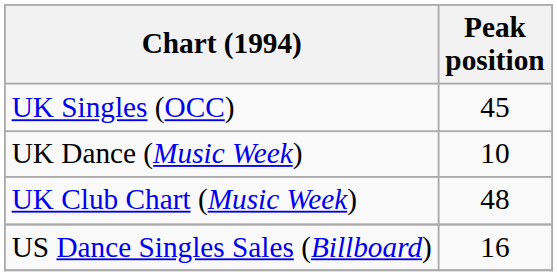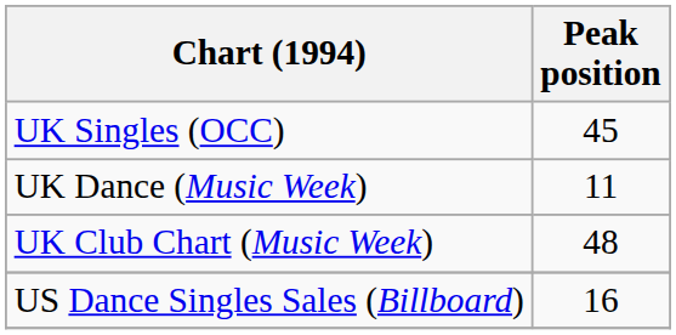UK Dance (Music Week) | Peak position: 10 -> 11
